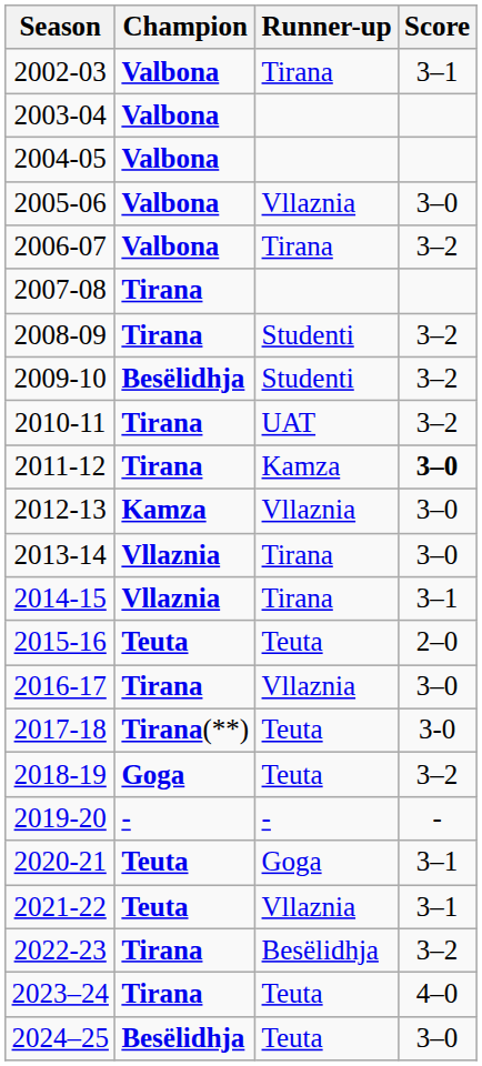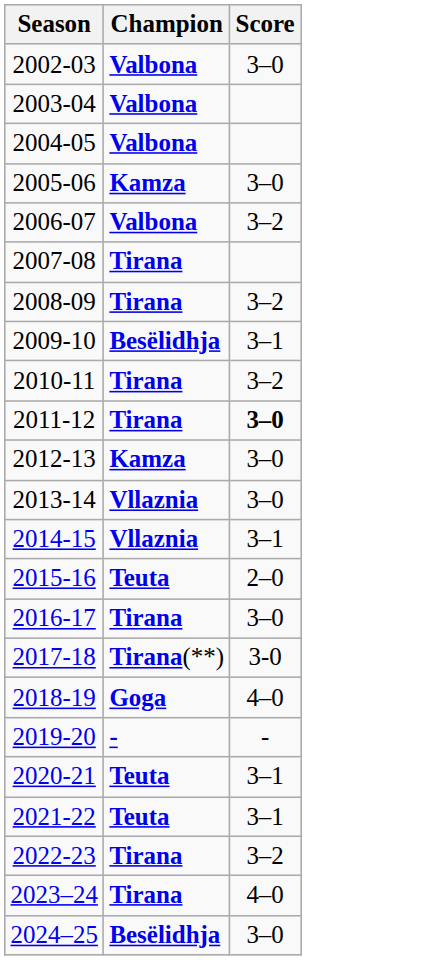- column: Runner-up | Tirana | Vllaznia | Tirana | Studenti | Studenti | UAT | Kamza | Vllaznia | Tirana | Tirana | Teuta | Vllaznia | Teuta | Teuta | - | Goga | Vllaznia | Besëlidhja | Teuta | Teuta
2002-03 | Score: 3–1 -> 3–0
2005-06 | Champion: Valbona -> Kamza
2009-10 | Score: 3–2 -> 3–1
2018-19 | Score: 3–2 -> 4–0
